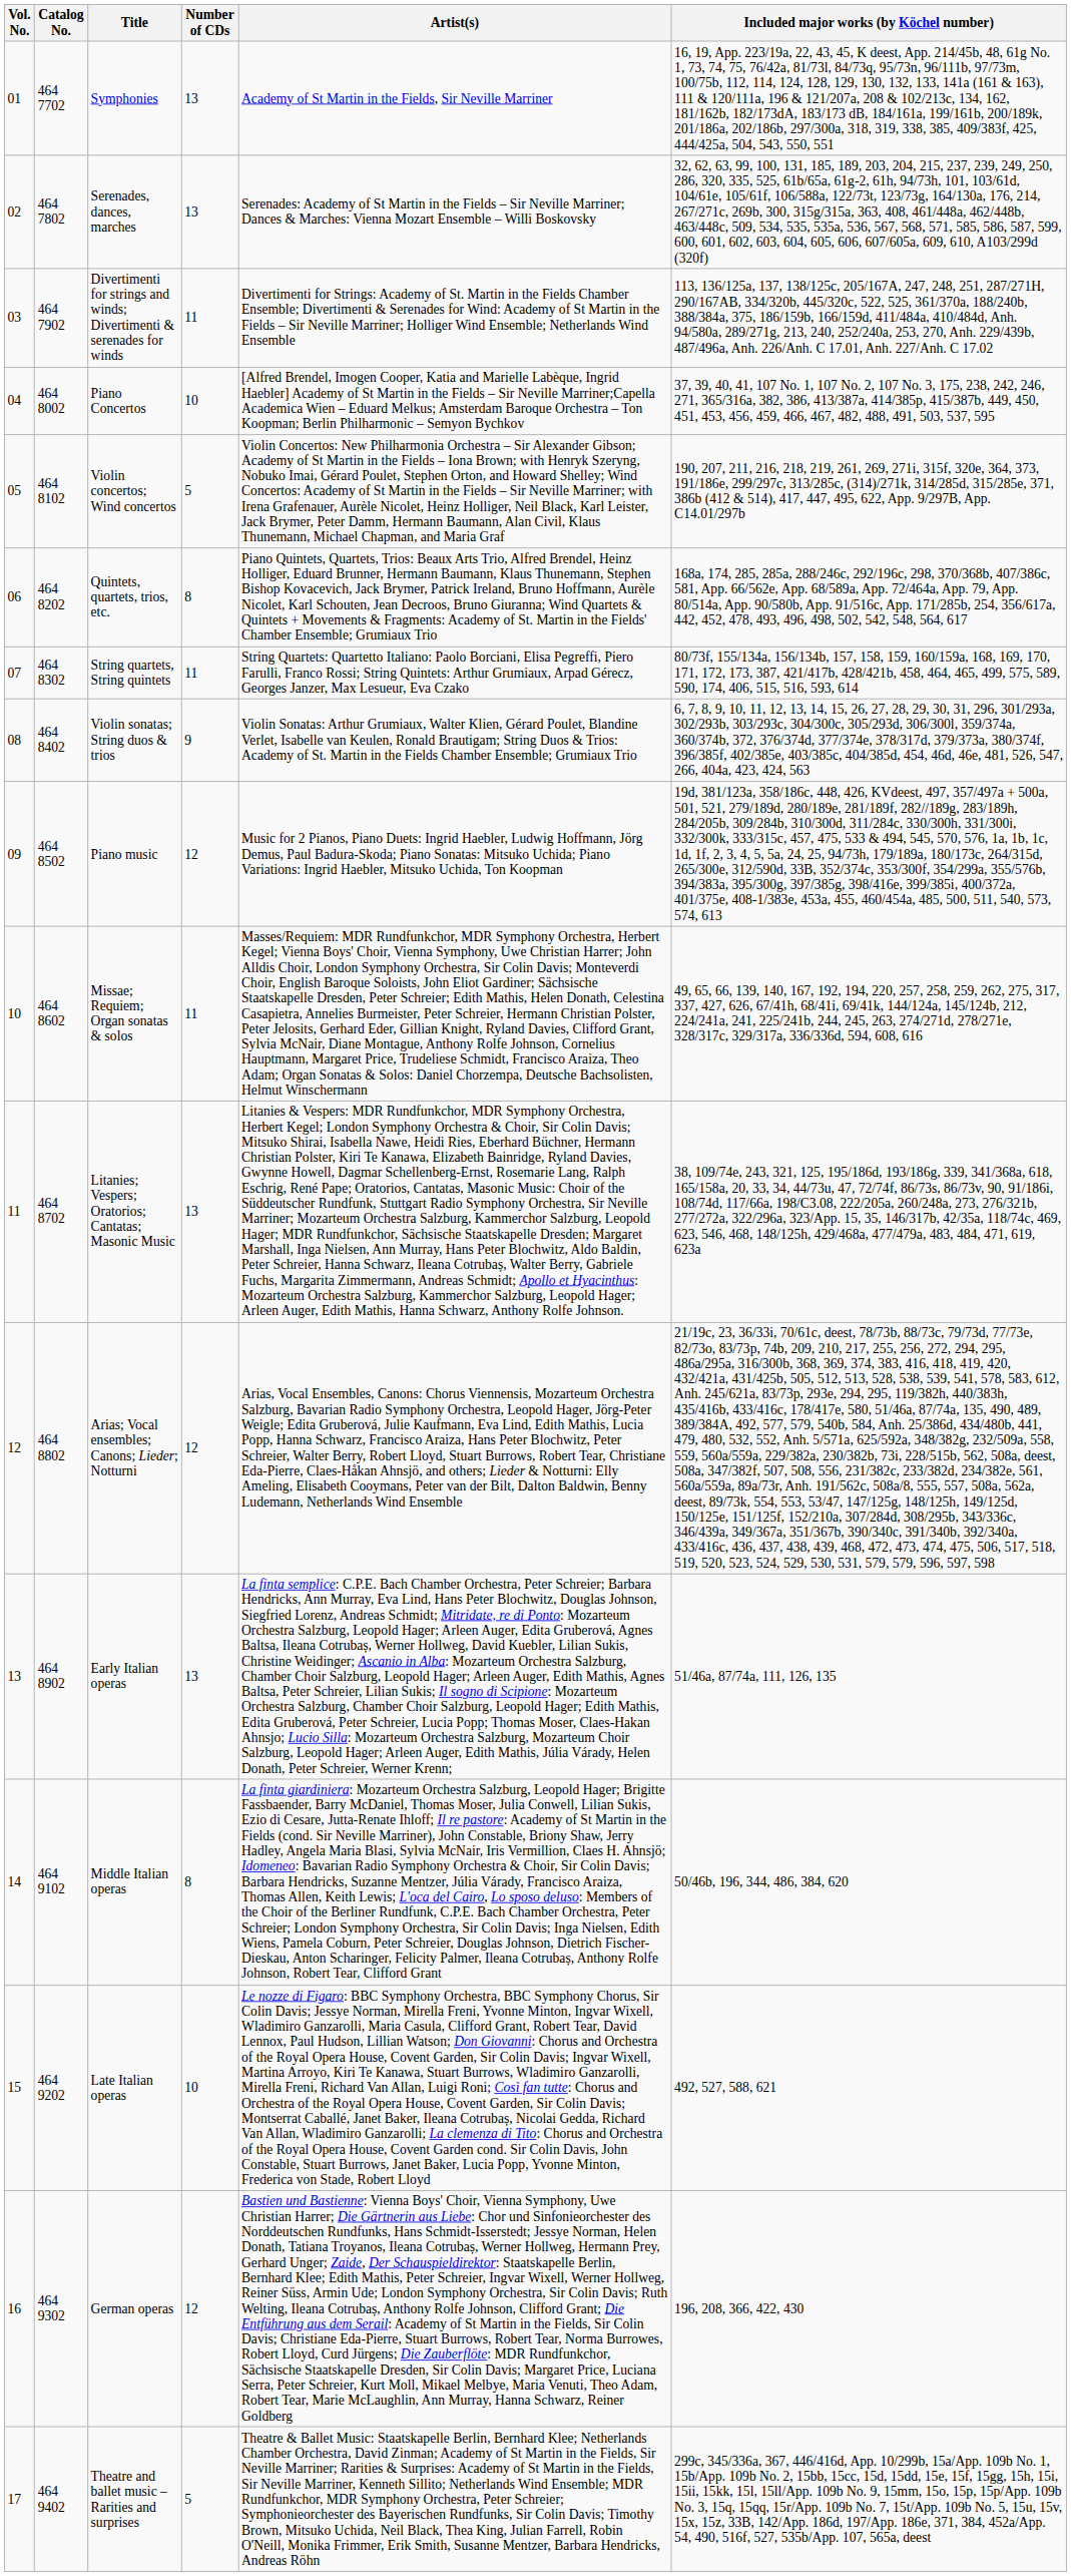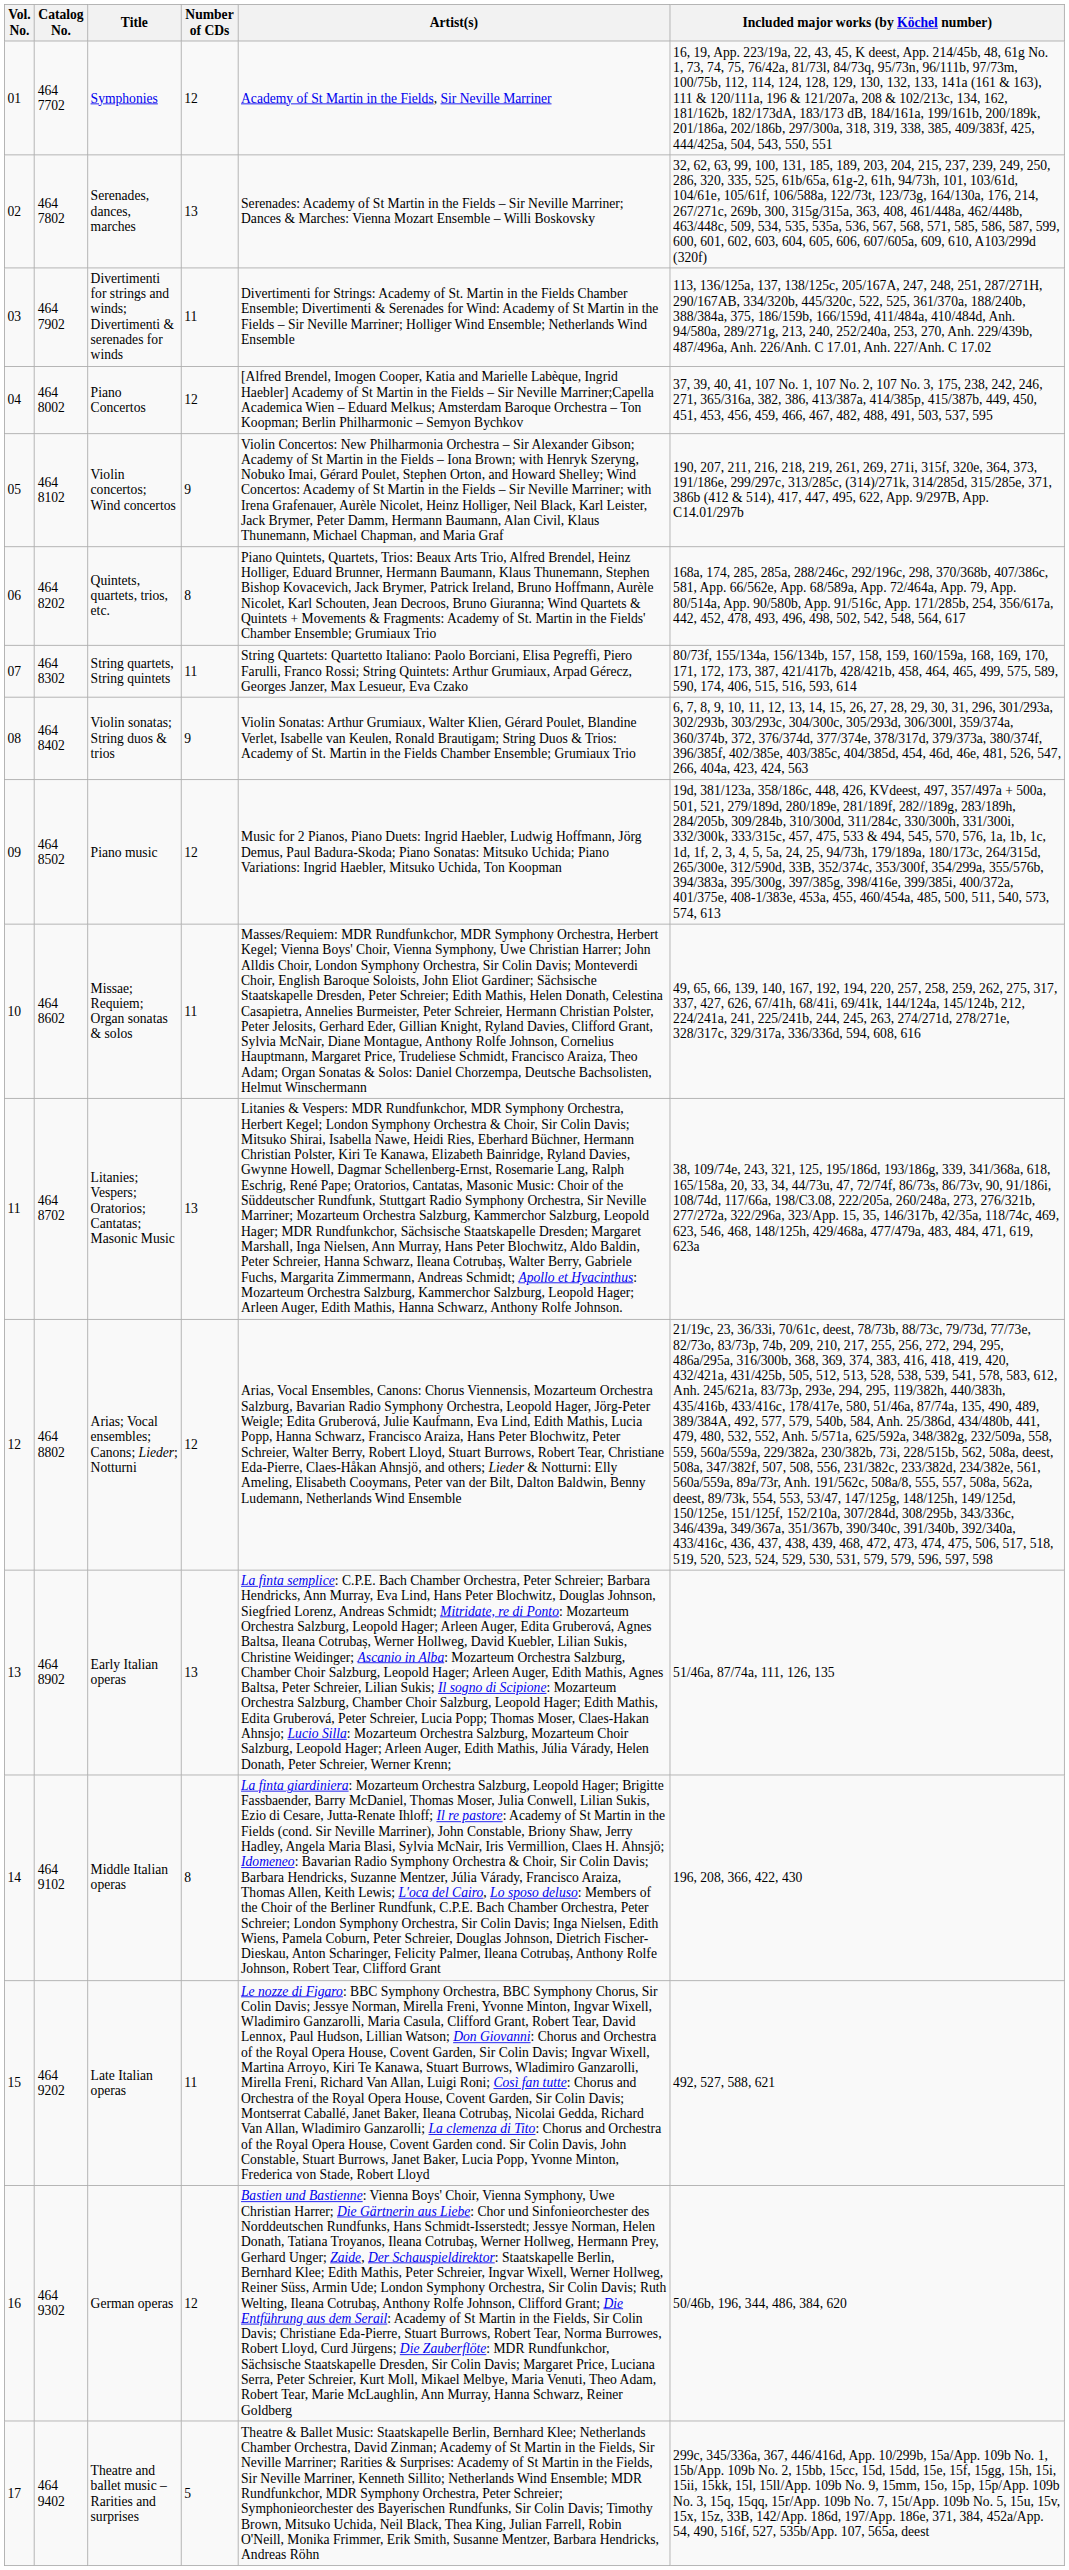Symphonies | Number of CDs: 13 -> 12
Piano Concertos | Number of CDs: 10 -> 12
Violin concertos; Wind concertos | Number of CDs: 5 -> 9
Middle Italian operas | Included major works (by Köchel number): 50/46b, 196, 344, 486, 384, 620 -> 196, 208, 366, 422, 430
Late Italian operas | Number of CDs: 10 -> 11
German operas | Included major works (by Köchel number): 196, 208, 366, 422, 430 -> 50/46b, 196, 344, 486, 384, 620
